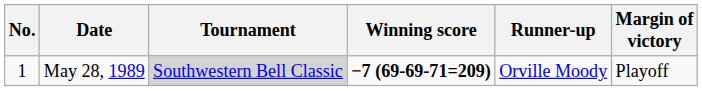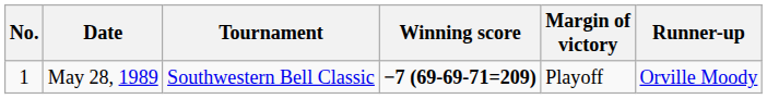columns swapped: Margin of victory <-> Runner-up
May 28, 1989 | Tournament: lightgrey background -> no background
